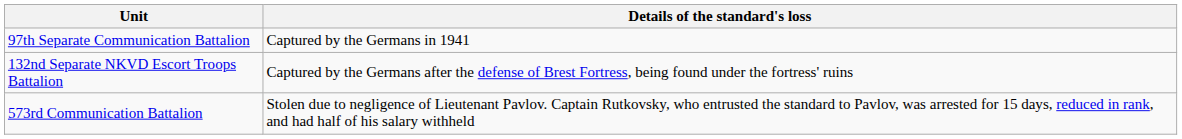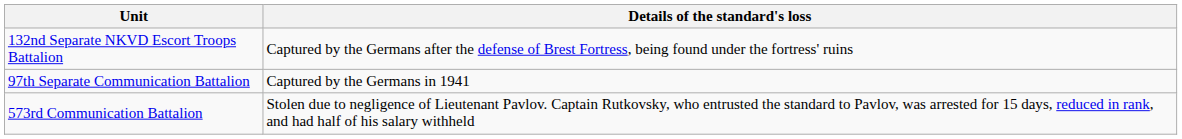rows swapped: 97th Separate Communication Battalion <-> 132nd Separate NKVD Escort Troops Battalion
